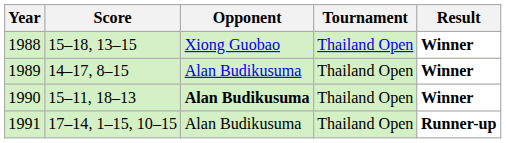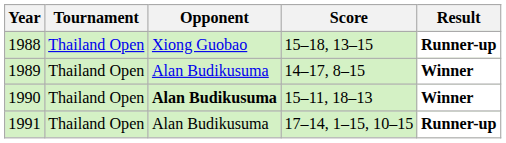columns swapped: Tournament <-> Score
1988 | Result: Winner -> Runner-up
